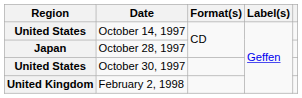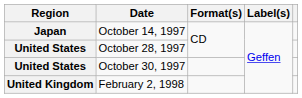October 14, 1997 | Region: United States -> Japan
October 28, 1997 | Region: Japan -> United States
